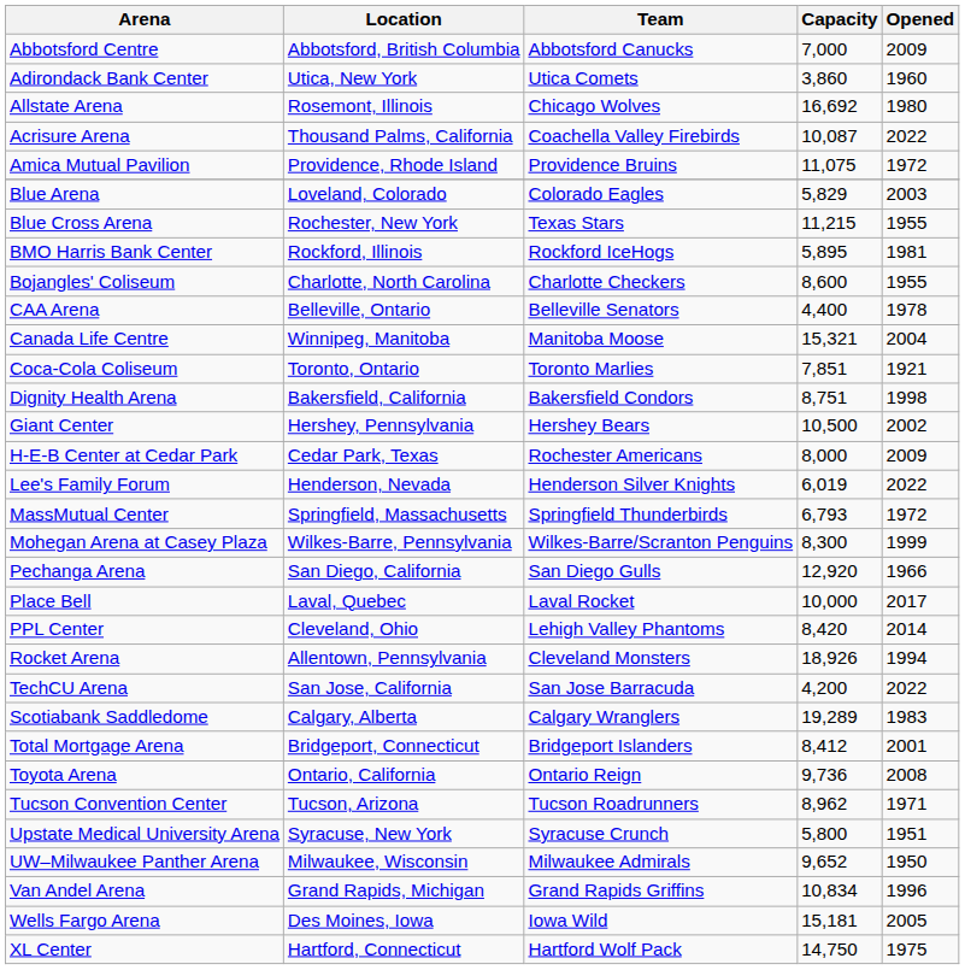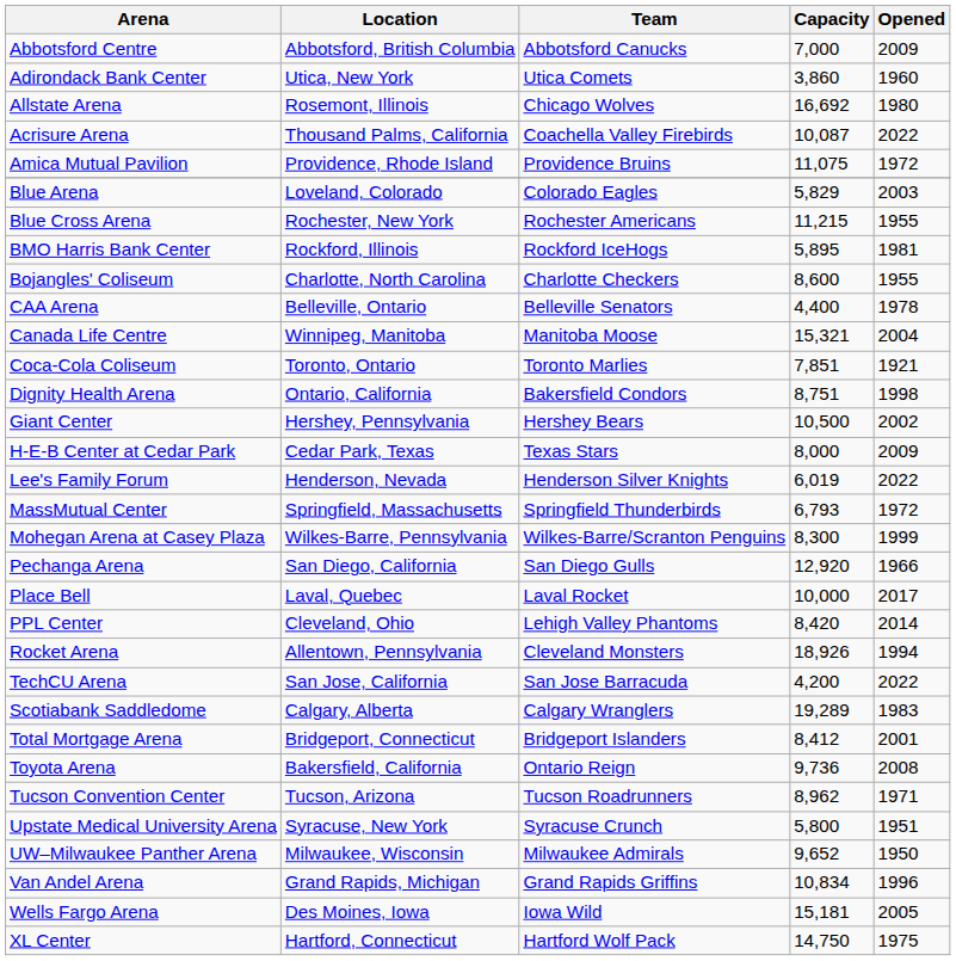Blue Cross Arena | Team: Texas Stars -> Rochester Americans
Dignity Health Arena | Location: Bakersfield, California -> Ontario, California
H-E-B Center at Cedar Park | Team: Rochester Americans -> Texas Stars
Toyota Arena | Location: Ontario, California -> Bakersfield, California
